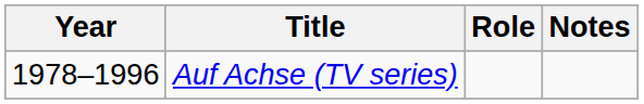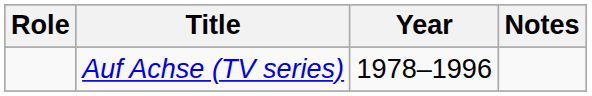columns swapped: Year <-> Role
